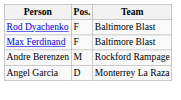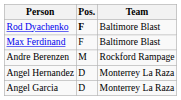Rod Dyachenko | Pos.: normal -> bold
+ row: Angel Hernandez | D | Monterrey La Raza
